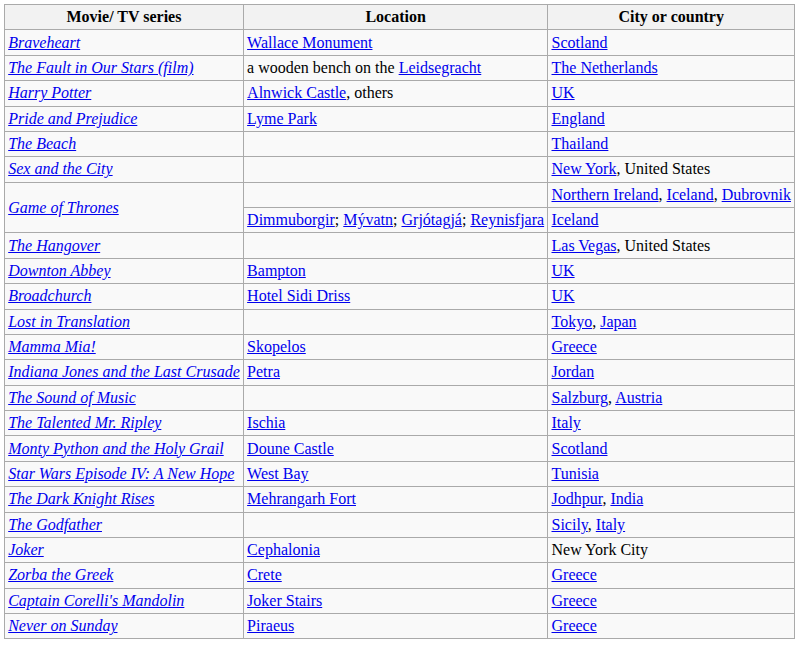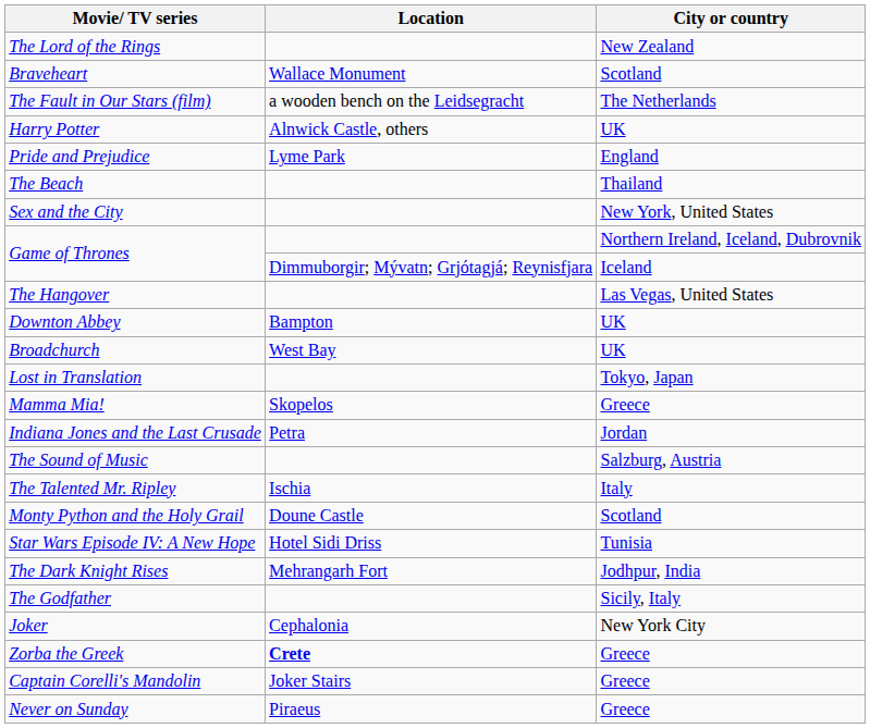+ row: The Lord of the Rings | New Zealand
Broadchurch | Location: Hotel Sidi Driss -> West Bay
Star Wars Episode IV: A New Hope | Location: West Bay -> Hotel Sidi Driss
Zorba the Greek | Location: normal -> bold
